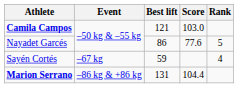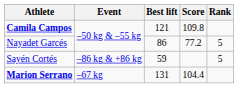Camila Campos | Score: 103.0 -> 109.8
Nayadet Garcés | Score: 77.6 -> 77.2
Sayén Cortés | Event: –67 kg -> –86 kg & +86 kg
Sayén Cortés | Rank: 4 -> 5
Marion Serrano | Event: –86 kg & +86 kg -> –67 kg
